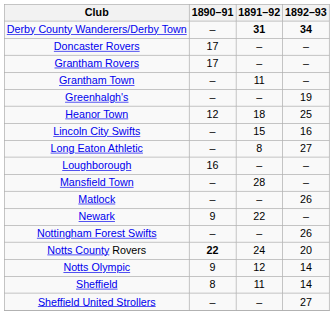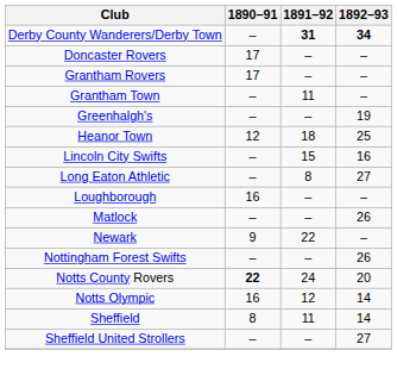- row: Mansfield Town | – | 28 | –
Notts Olympic | 1890–91: 9 -> 16
